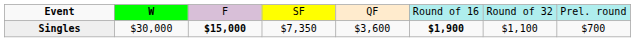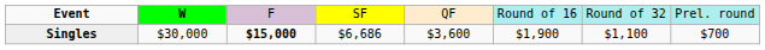Singles | column 4: $7,350 -> $6,686
Singles | column 6: bold -> normal
